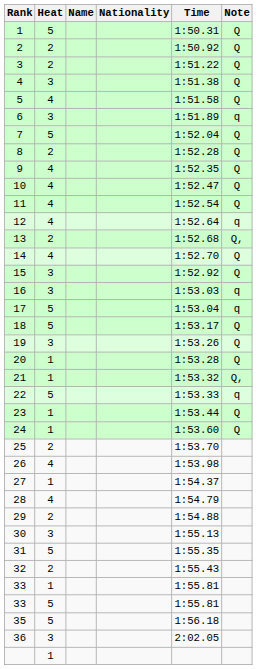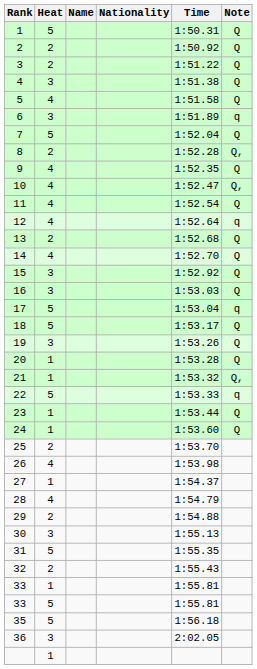8 | Note: Q -> Q,
10 | Note: Q -> Q,
13 | Note: Q, -> Q
16 | Note: q -> Q
